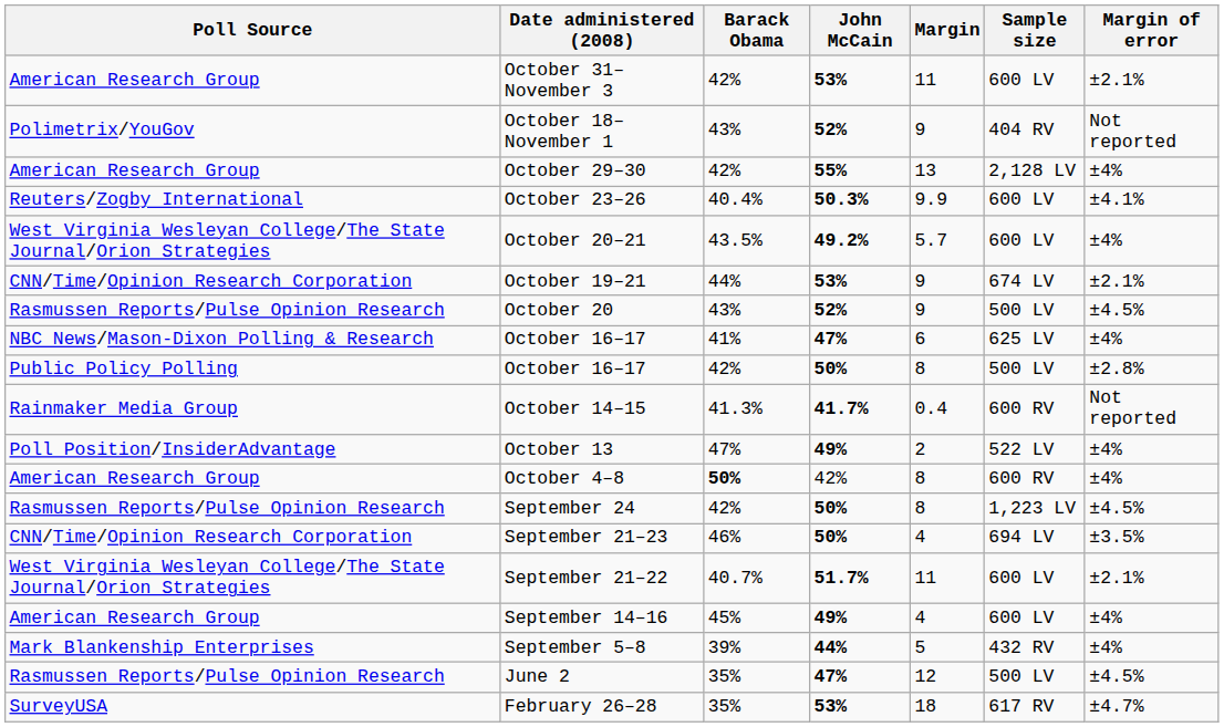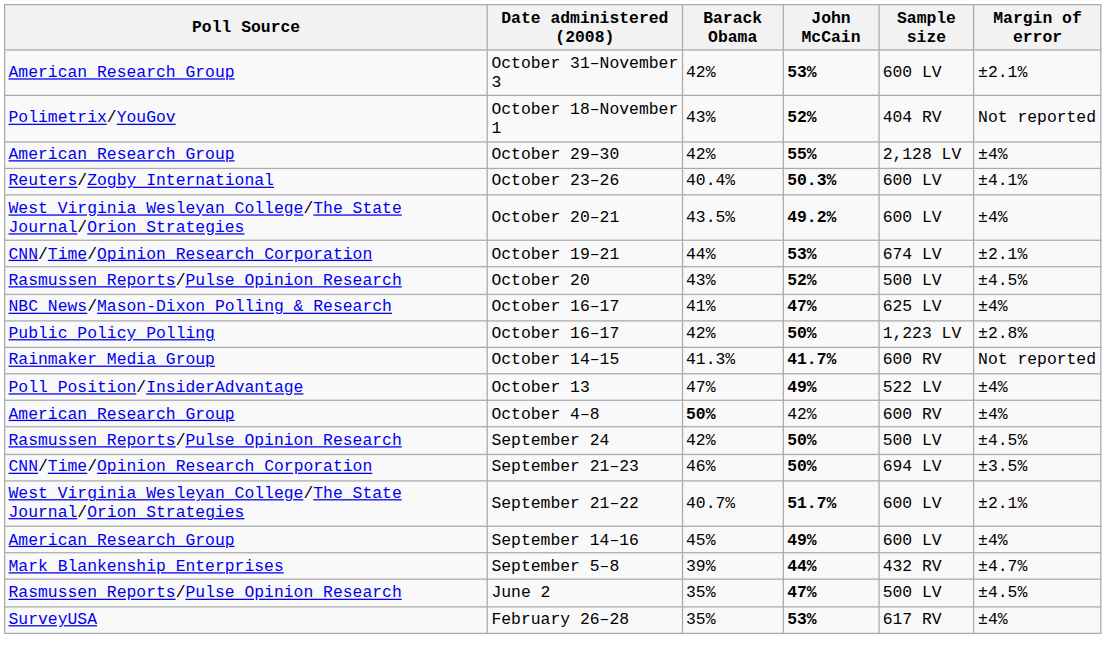- column: Margin | 11 | 9 | 13 | 9.9 | 5.7 | 9 | 9 | 6 | 8 | 0.4 | 2 | 8 | 8 | 4 | 11 | 4 | 5 | 12 | 18
October 16–17 / 42% | Sample size: 500 LV -> 1,223 LV
September 24 | Sample size: 1,223 LV -> 500 LV
September 5–8 | Margin of error: ±4% -> ±4.7%
February 26–28 | Margin of error: ±4.7% -> ±4%
